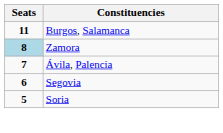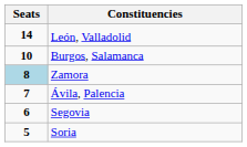+ row: 14 | León, Valladolid
Burgos, Salamanca | Seats: 11 -> 10
